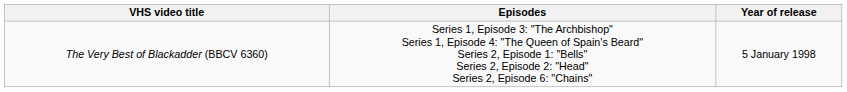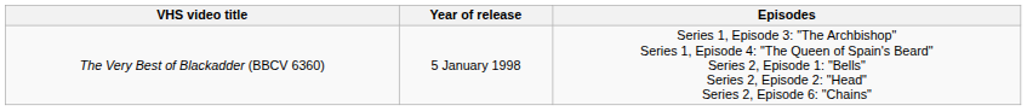columns swapped: Year of release <-> Episodes
